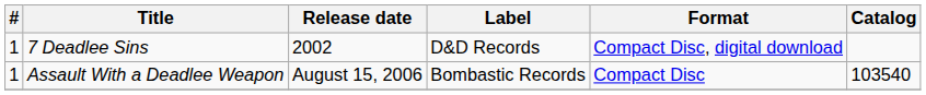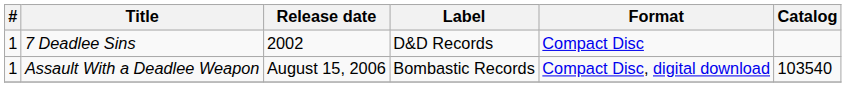7 Deadlee Sins | Format: Compact Disc, digital download -> Compact Disc
Assault With a Deadlee Weapon | Format: Compact Disc -> Compact Disc, digital download
